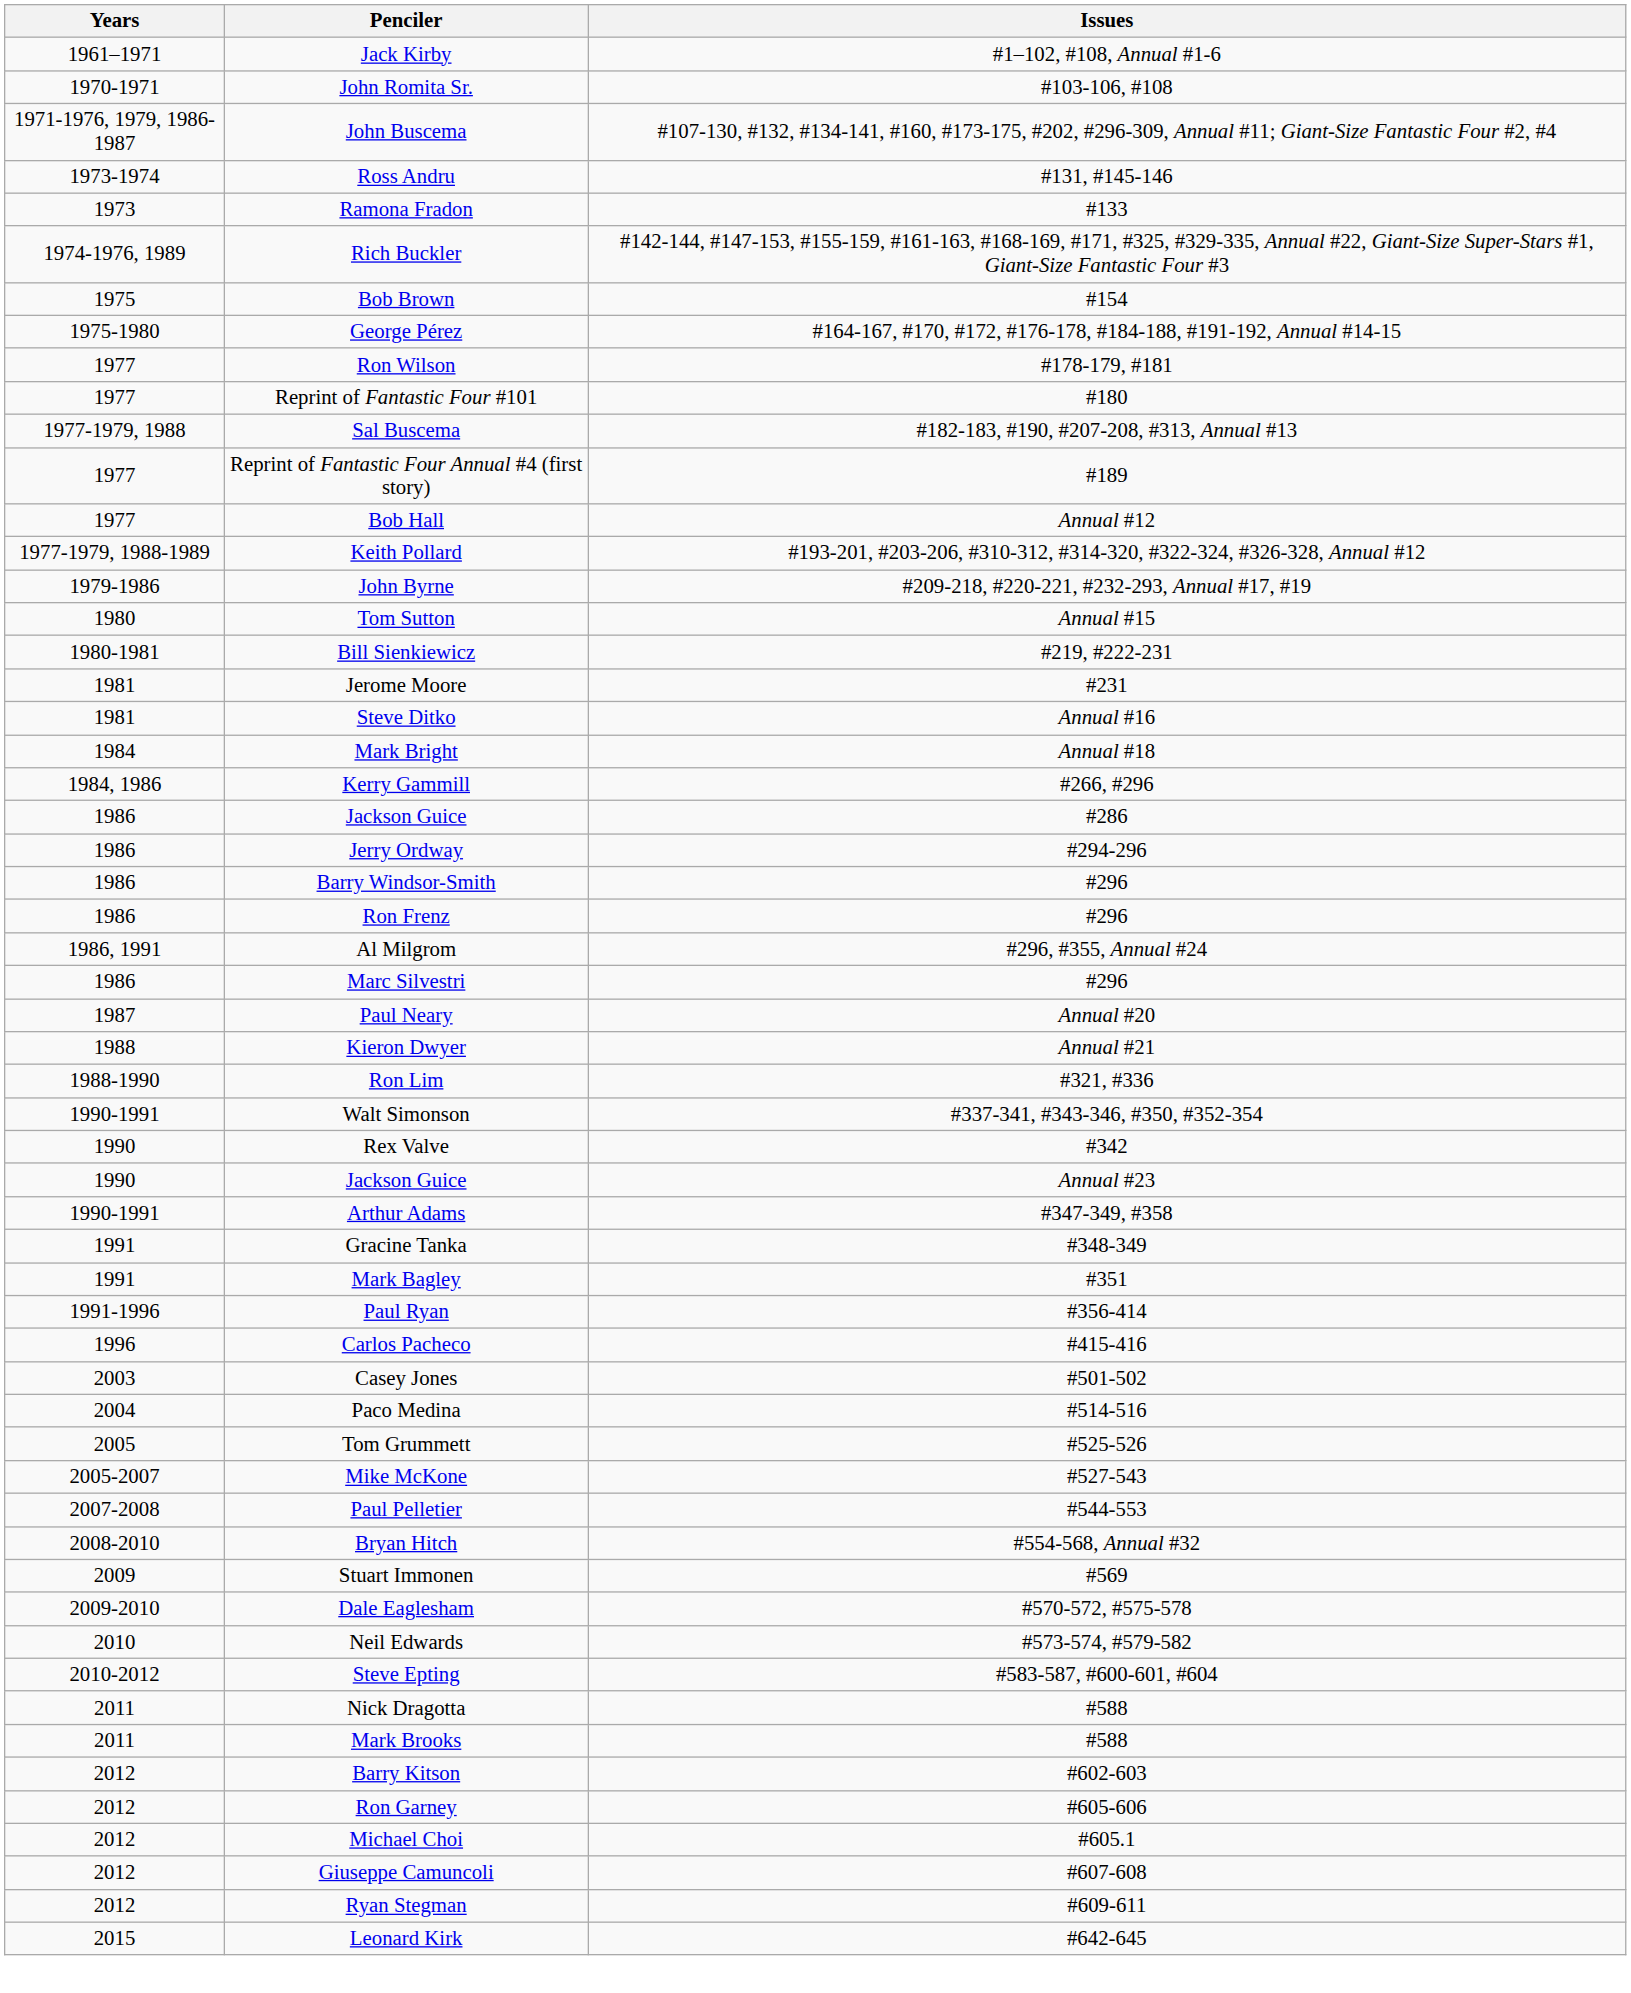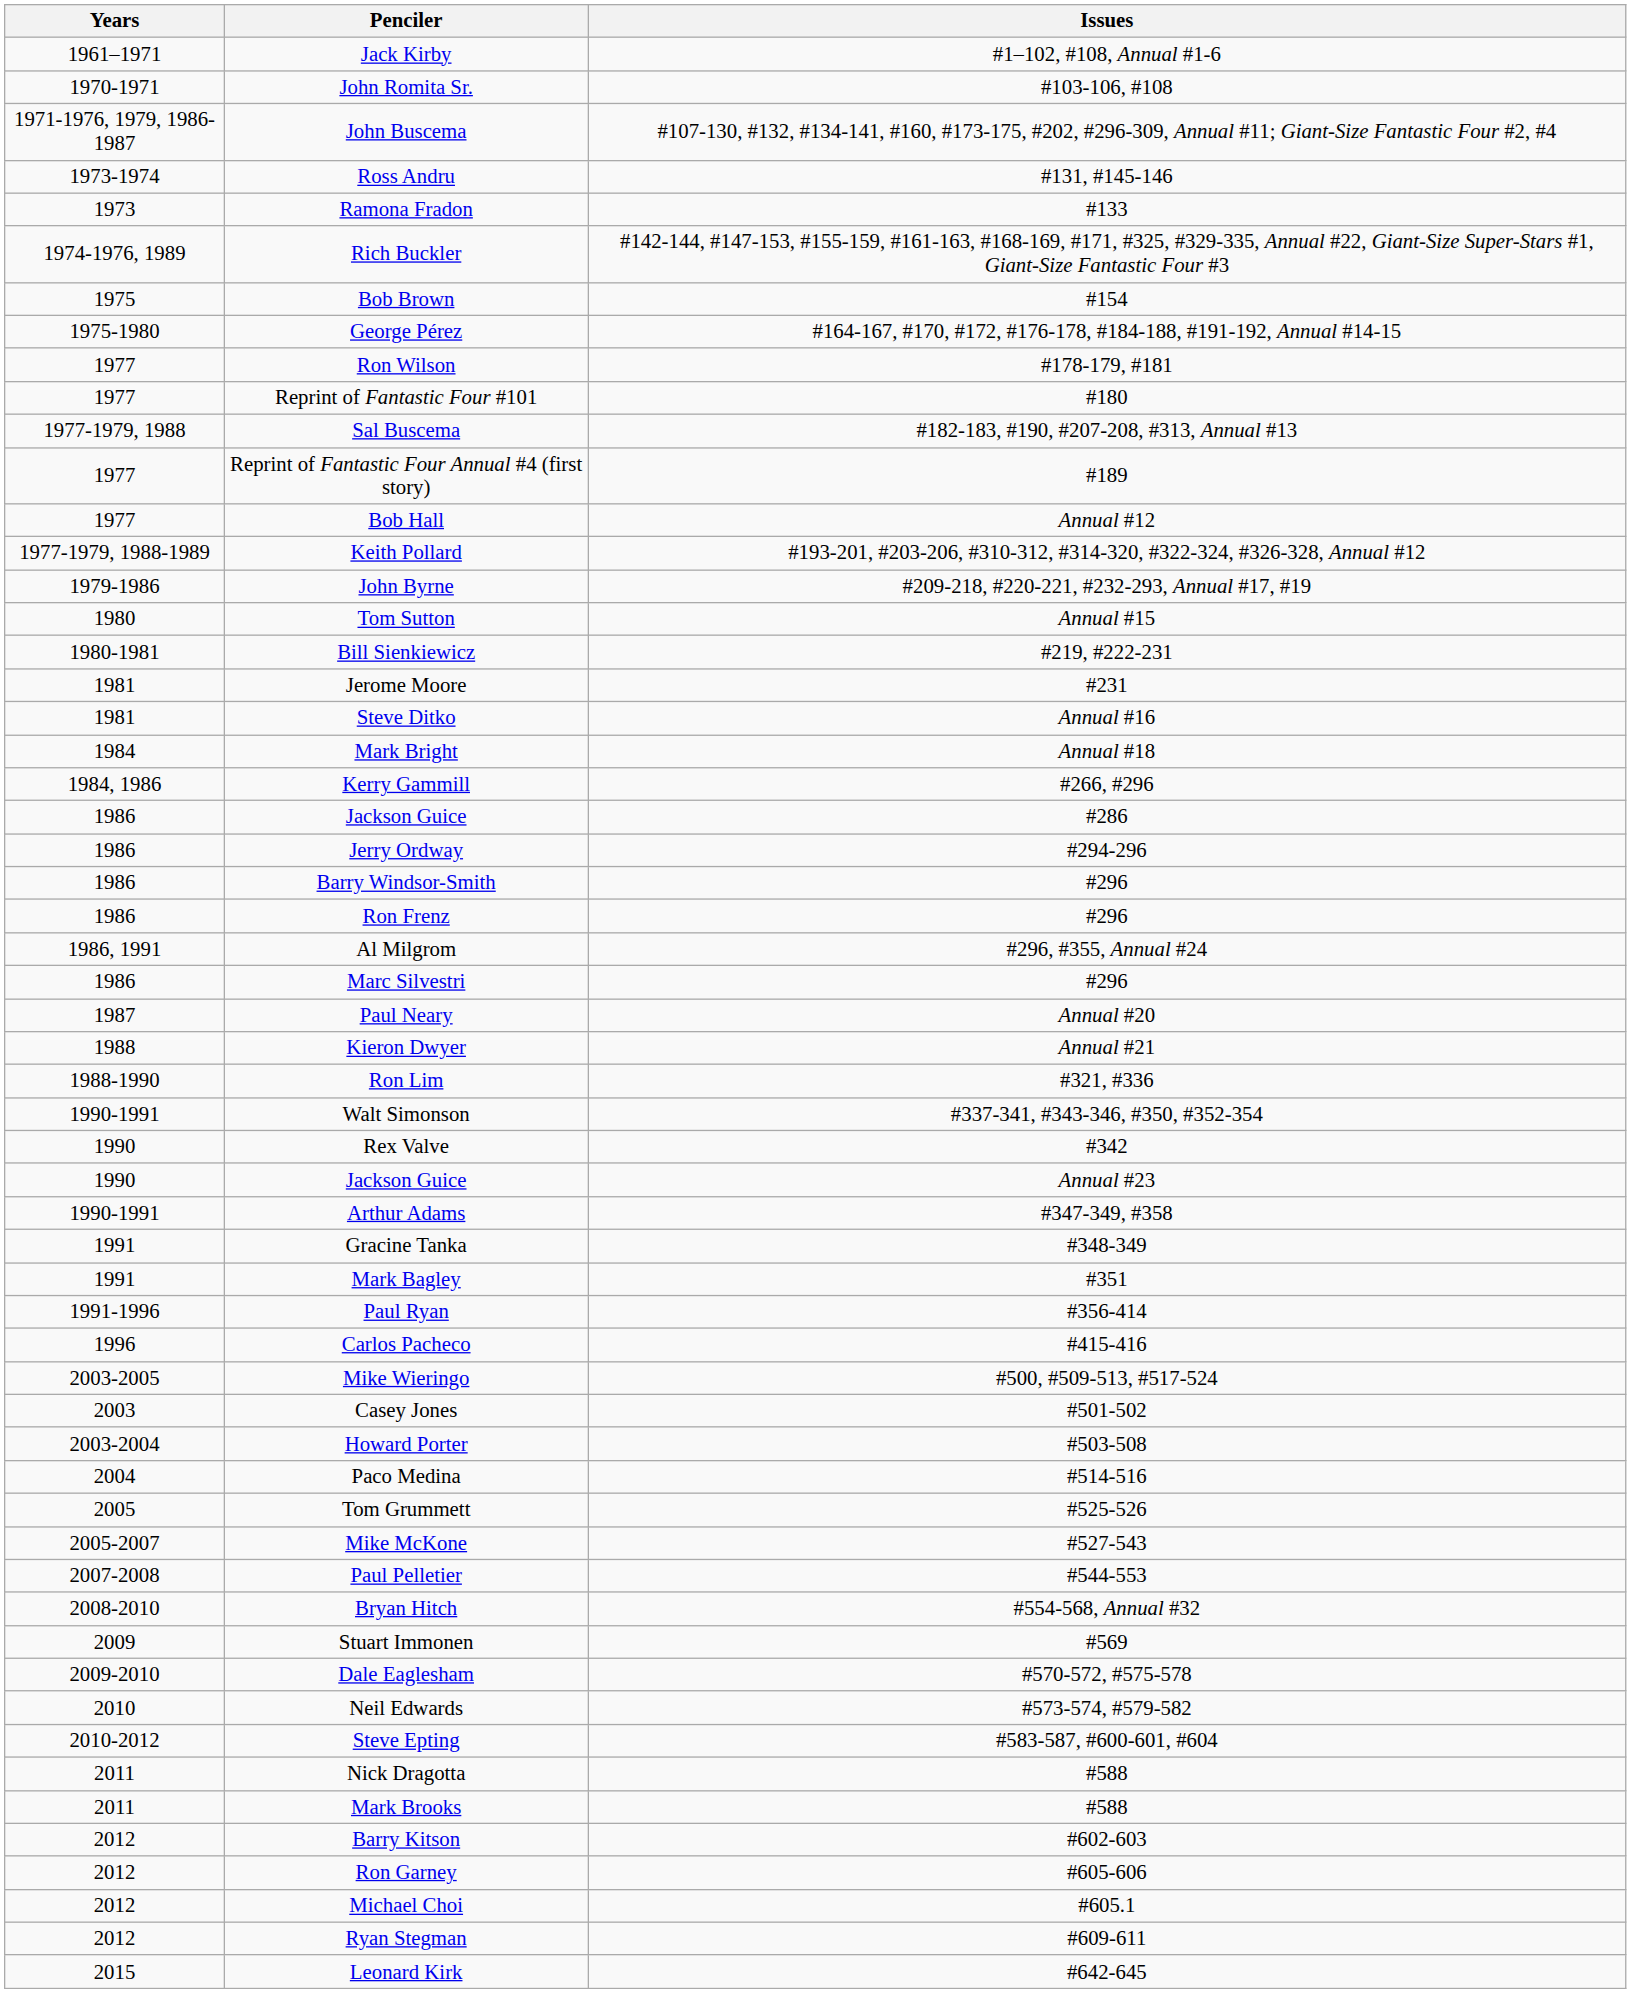+ row: 2003-2005 | Mike Wieringo | #500, #509-513, #517-524
+ row: 2003-2004 | Howard Porter | #503-508
- row: 2012 | Giuseppe Camuncoli | #607-608
